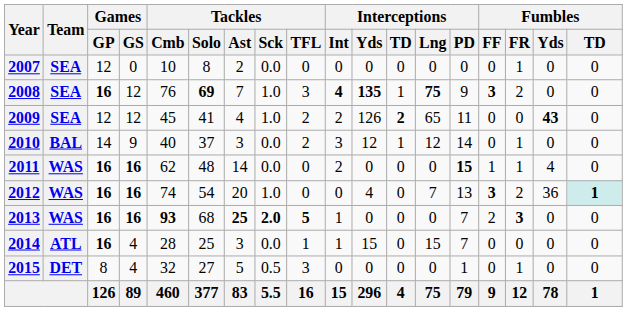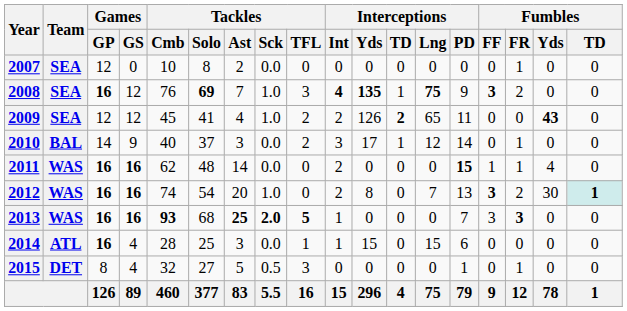2010 | Interceptions / Yds: 12 -> 17
2012 | Interceptions / Int: 0 -> 2
2012 | Interceptions / Yds: 4 -> 8
2012 | Fumbles / Yds: 36 -> 30
2013 | Fumbles / FF: 2 -> 3
2014 | Interceptions / PD: 7 -> 6
